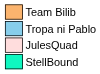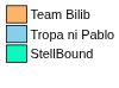- row: JulesQuad
